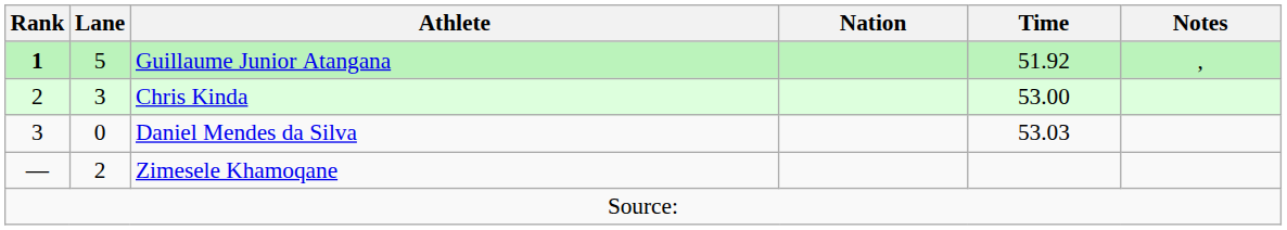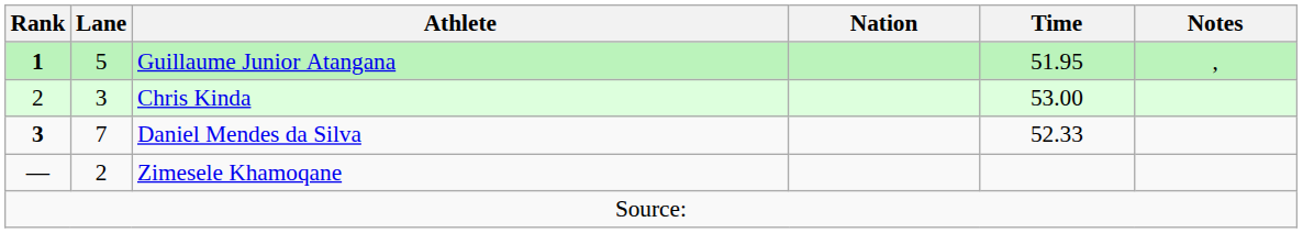Guillaume Junior Atangana | Time: 51.92 -> 51.95
Daniel Mendes da Silva | Rank: normal -> bold
Daniel Mendes da Silva | Lane: 0 -> 7
Daniel Mendes da Silva | Time: 53.03 -> 52.33
